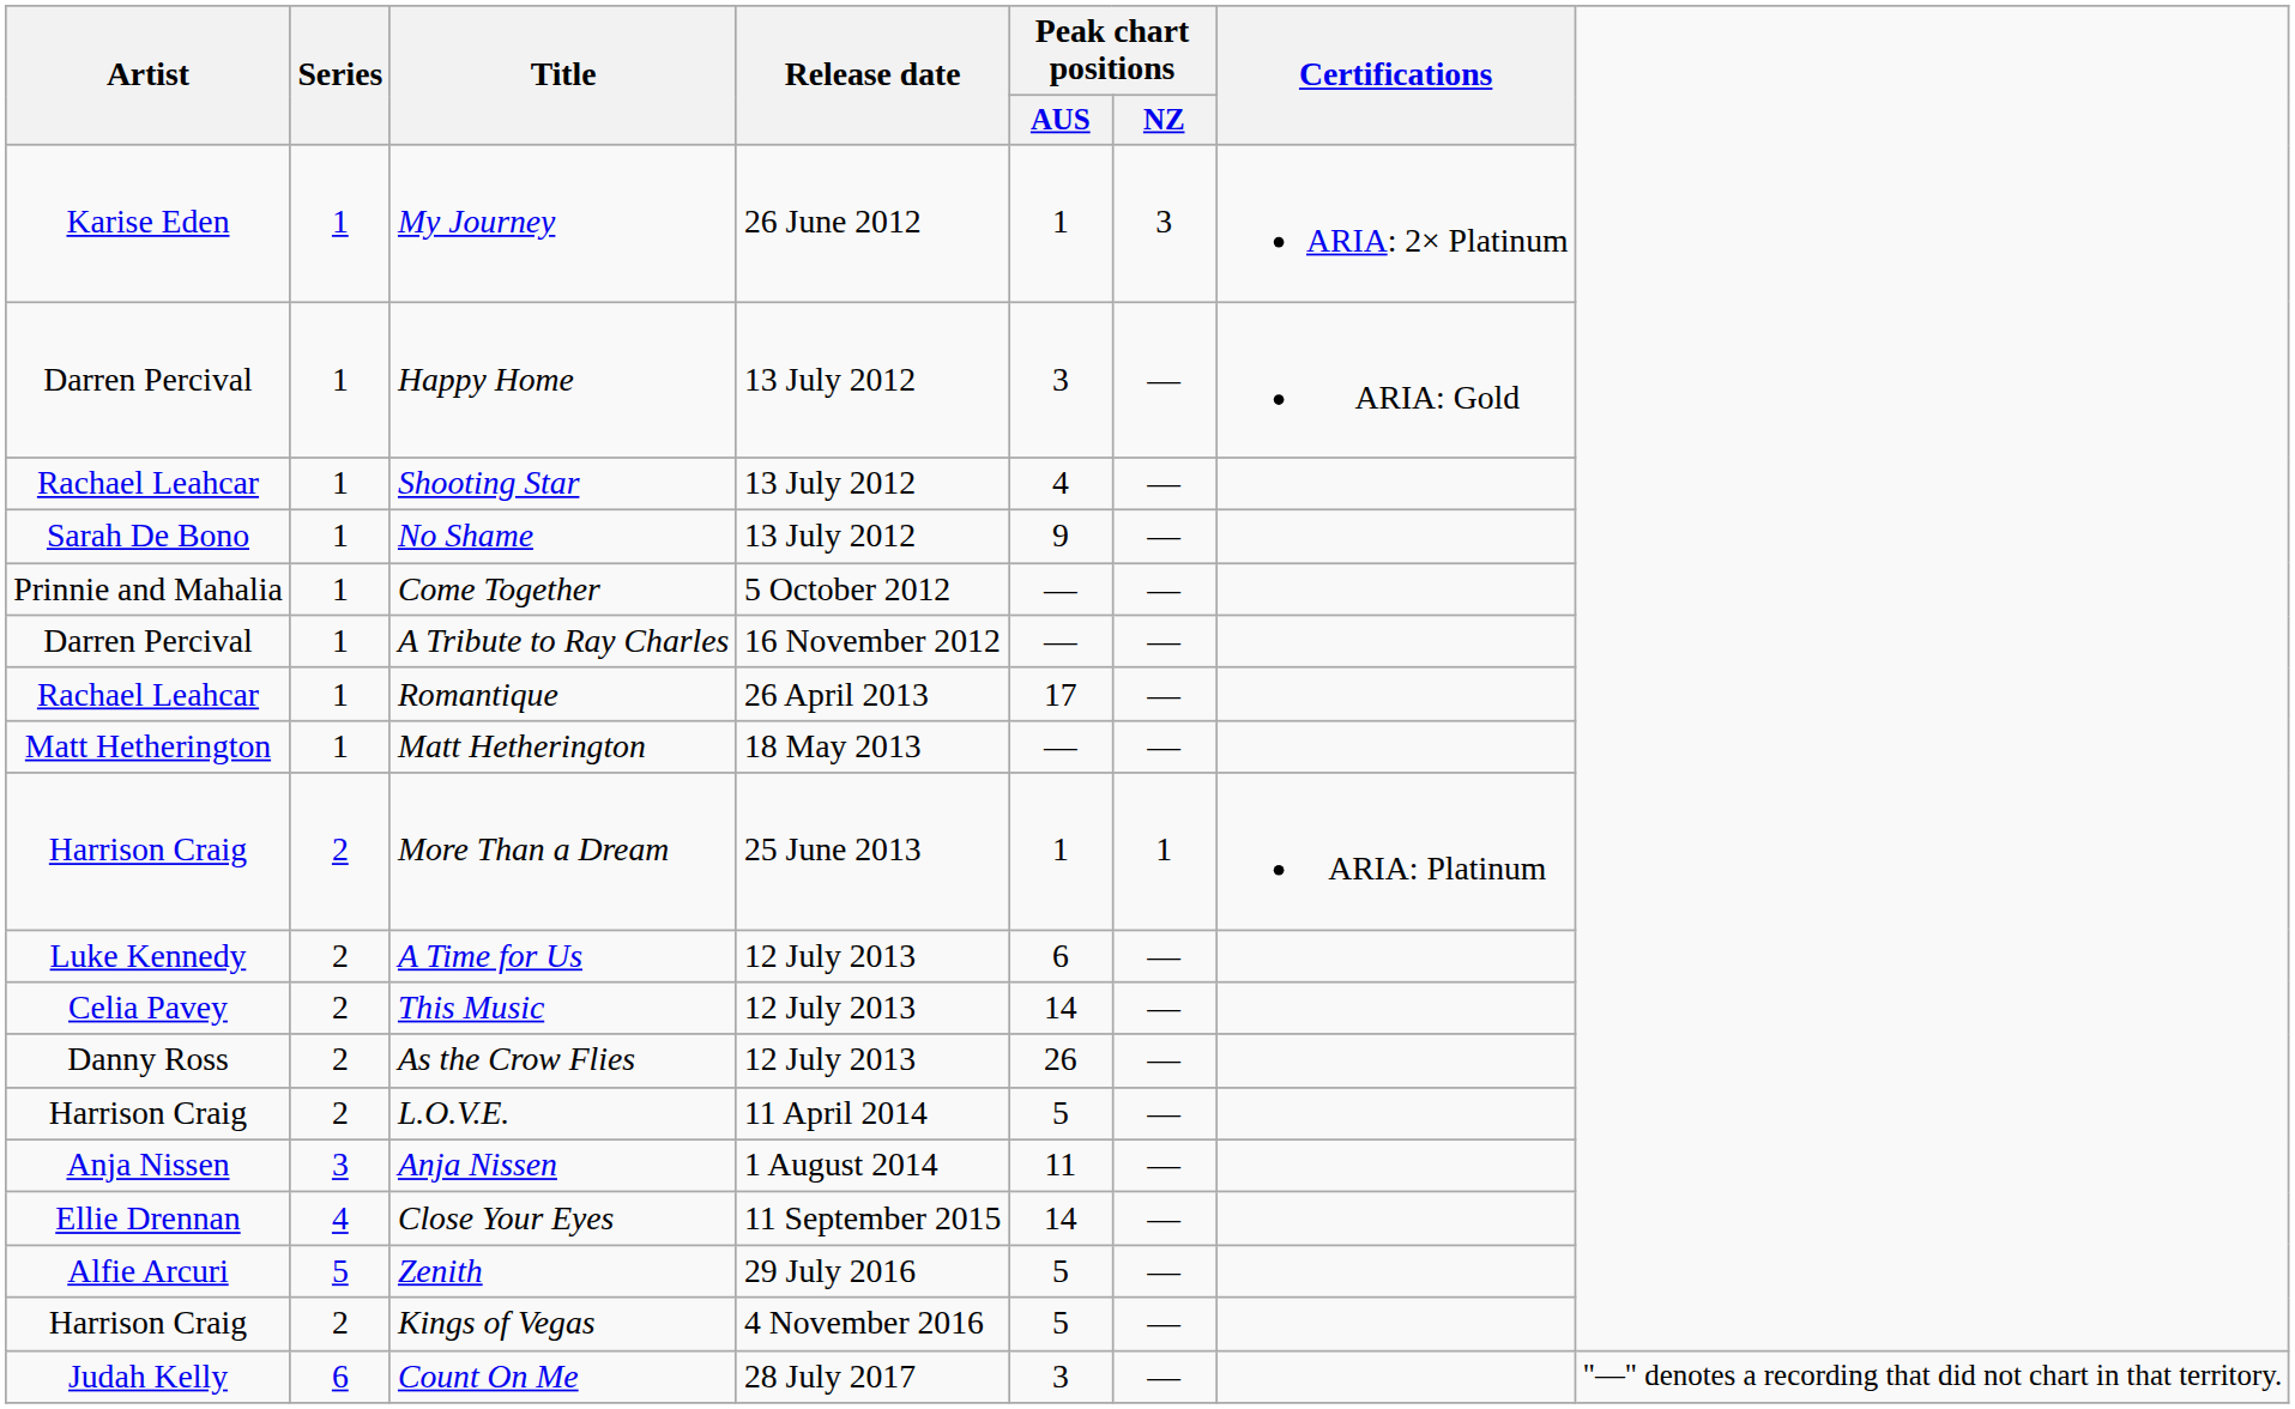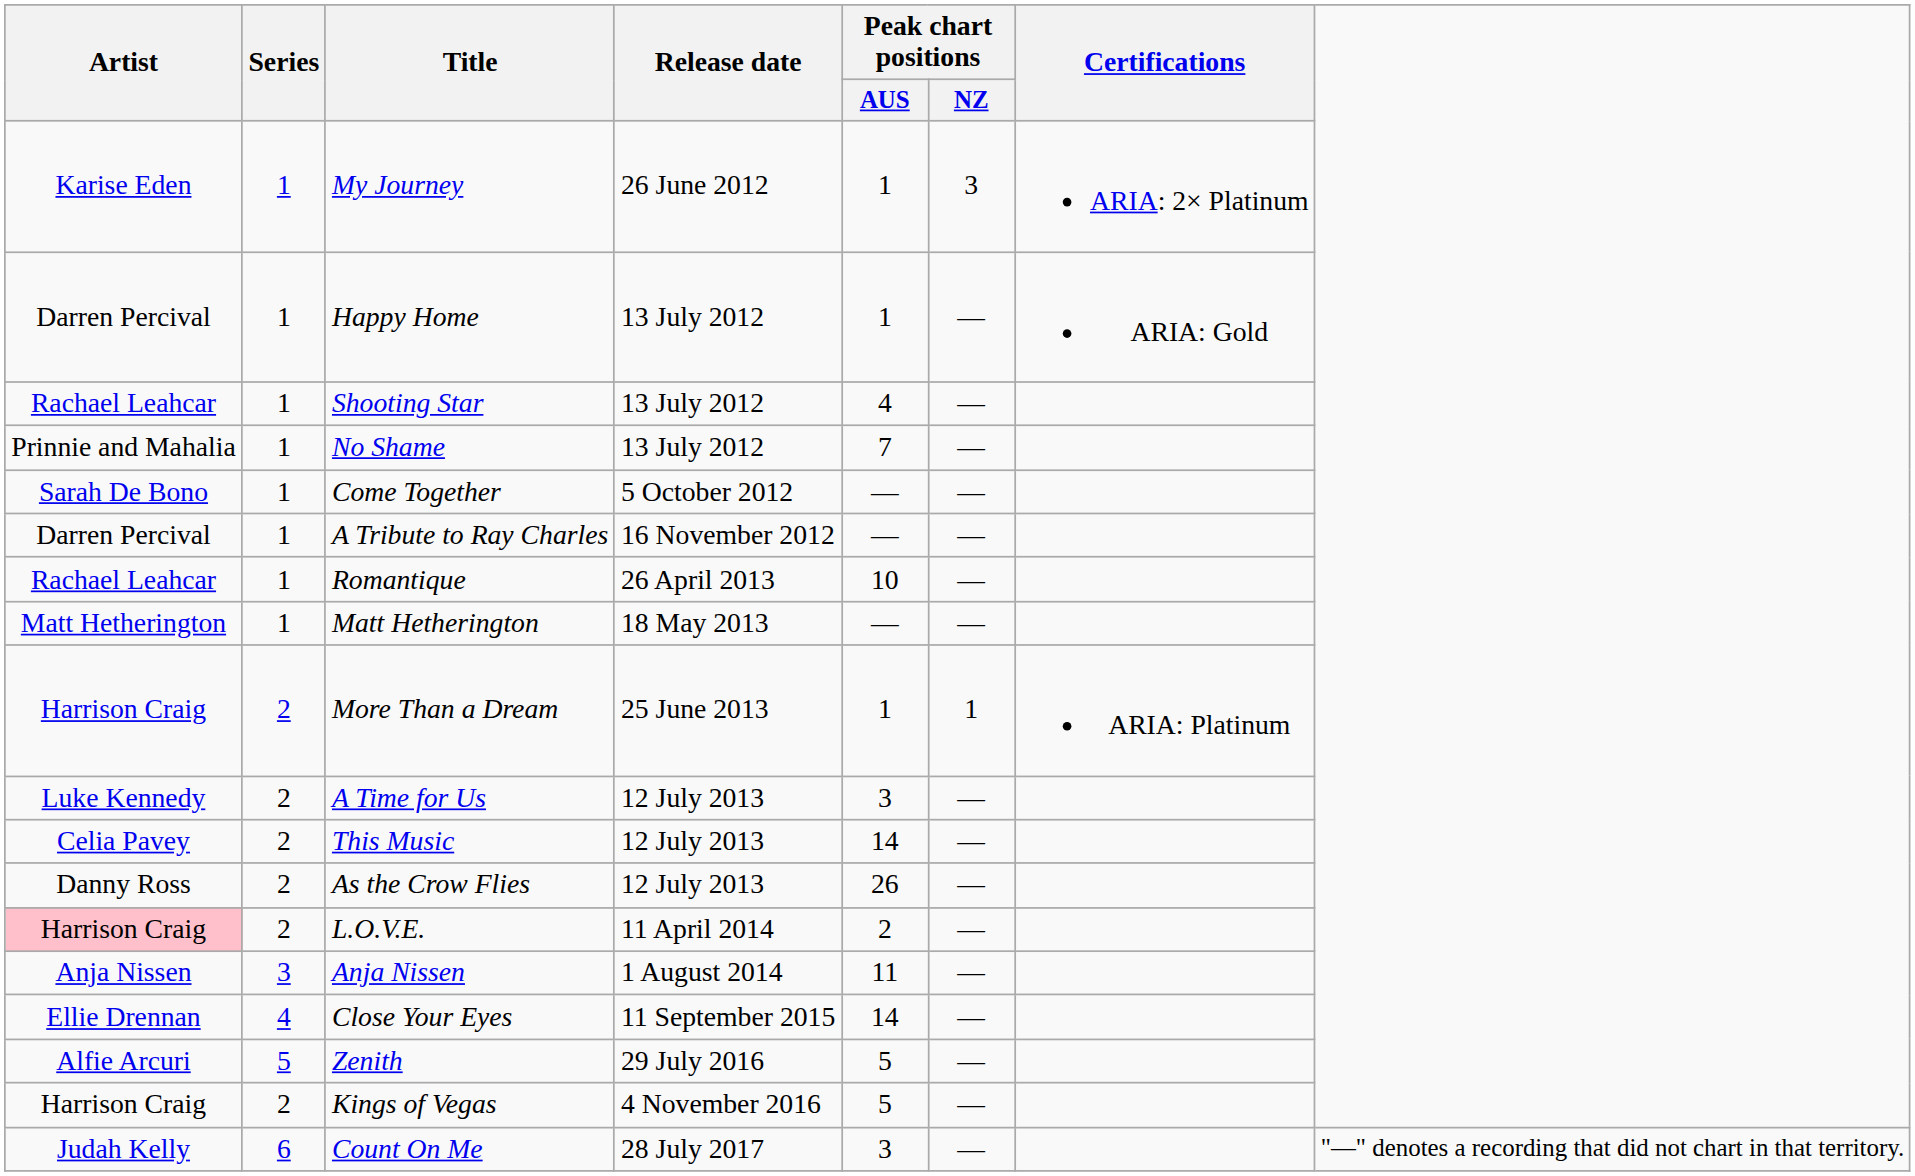Happy Home | Peak chart positions / AUS: 3 -> 1
No Shame | Artist: Sarah De Bono -> Prinnie and Mahalia
No Shame | Peak chart positions / AUS: 9 -> 7
Come Together | Artist: Prinnie and Mahalia -> Sarah De Bono
Romantique | Peak chart positions / AUS: 17 -> 10
A Time for Us | Peak chart positions / AUS: 6 -> 3
L.O.V.E. | Artist: no background -> pink background
L.O.V.E. | Peak chart positions / AUS: 5 -> 2
